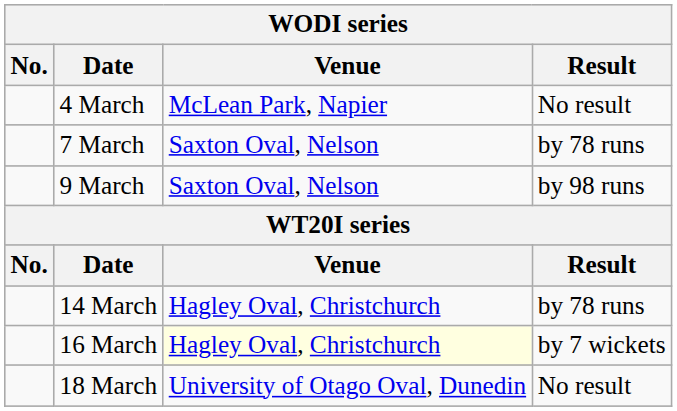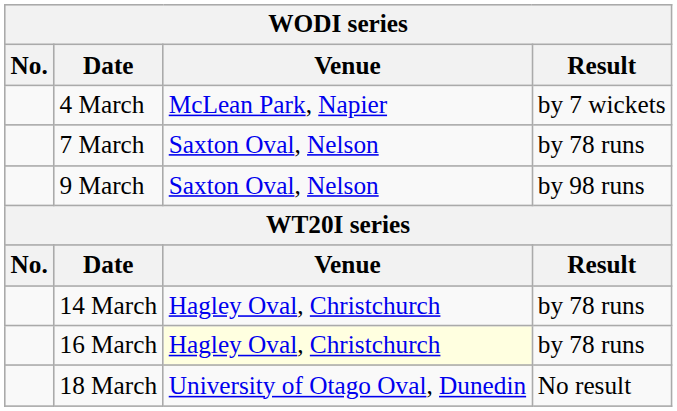4 March | Result: No result -> by 7 wickets
16 March | Result: by 7 wickets -> by 78 runs
